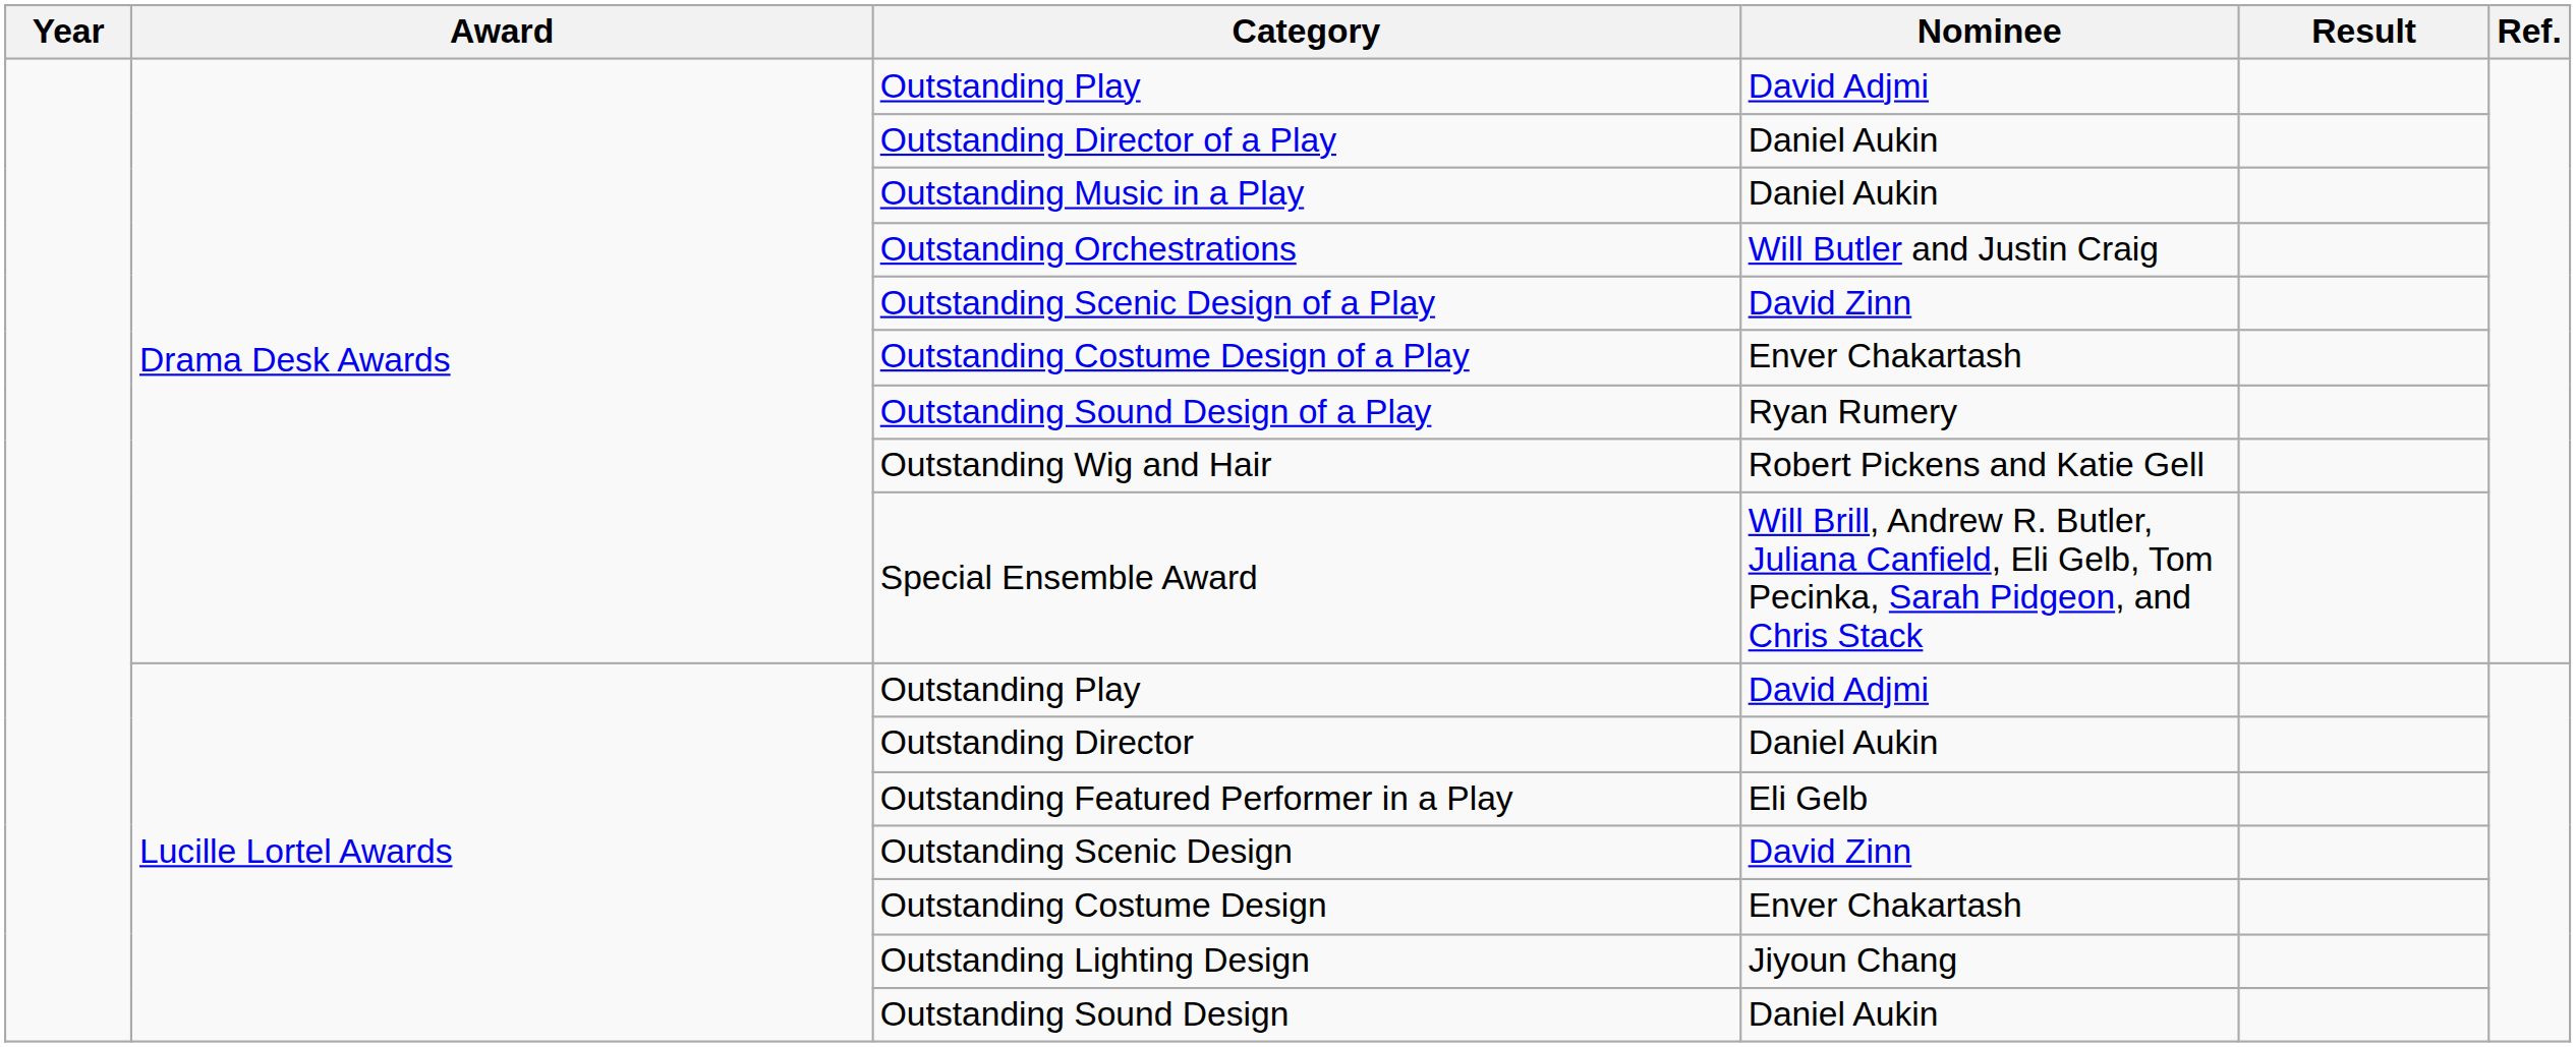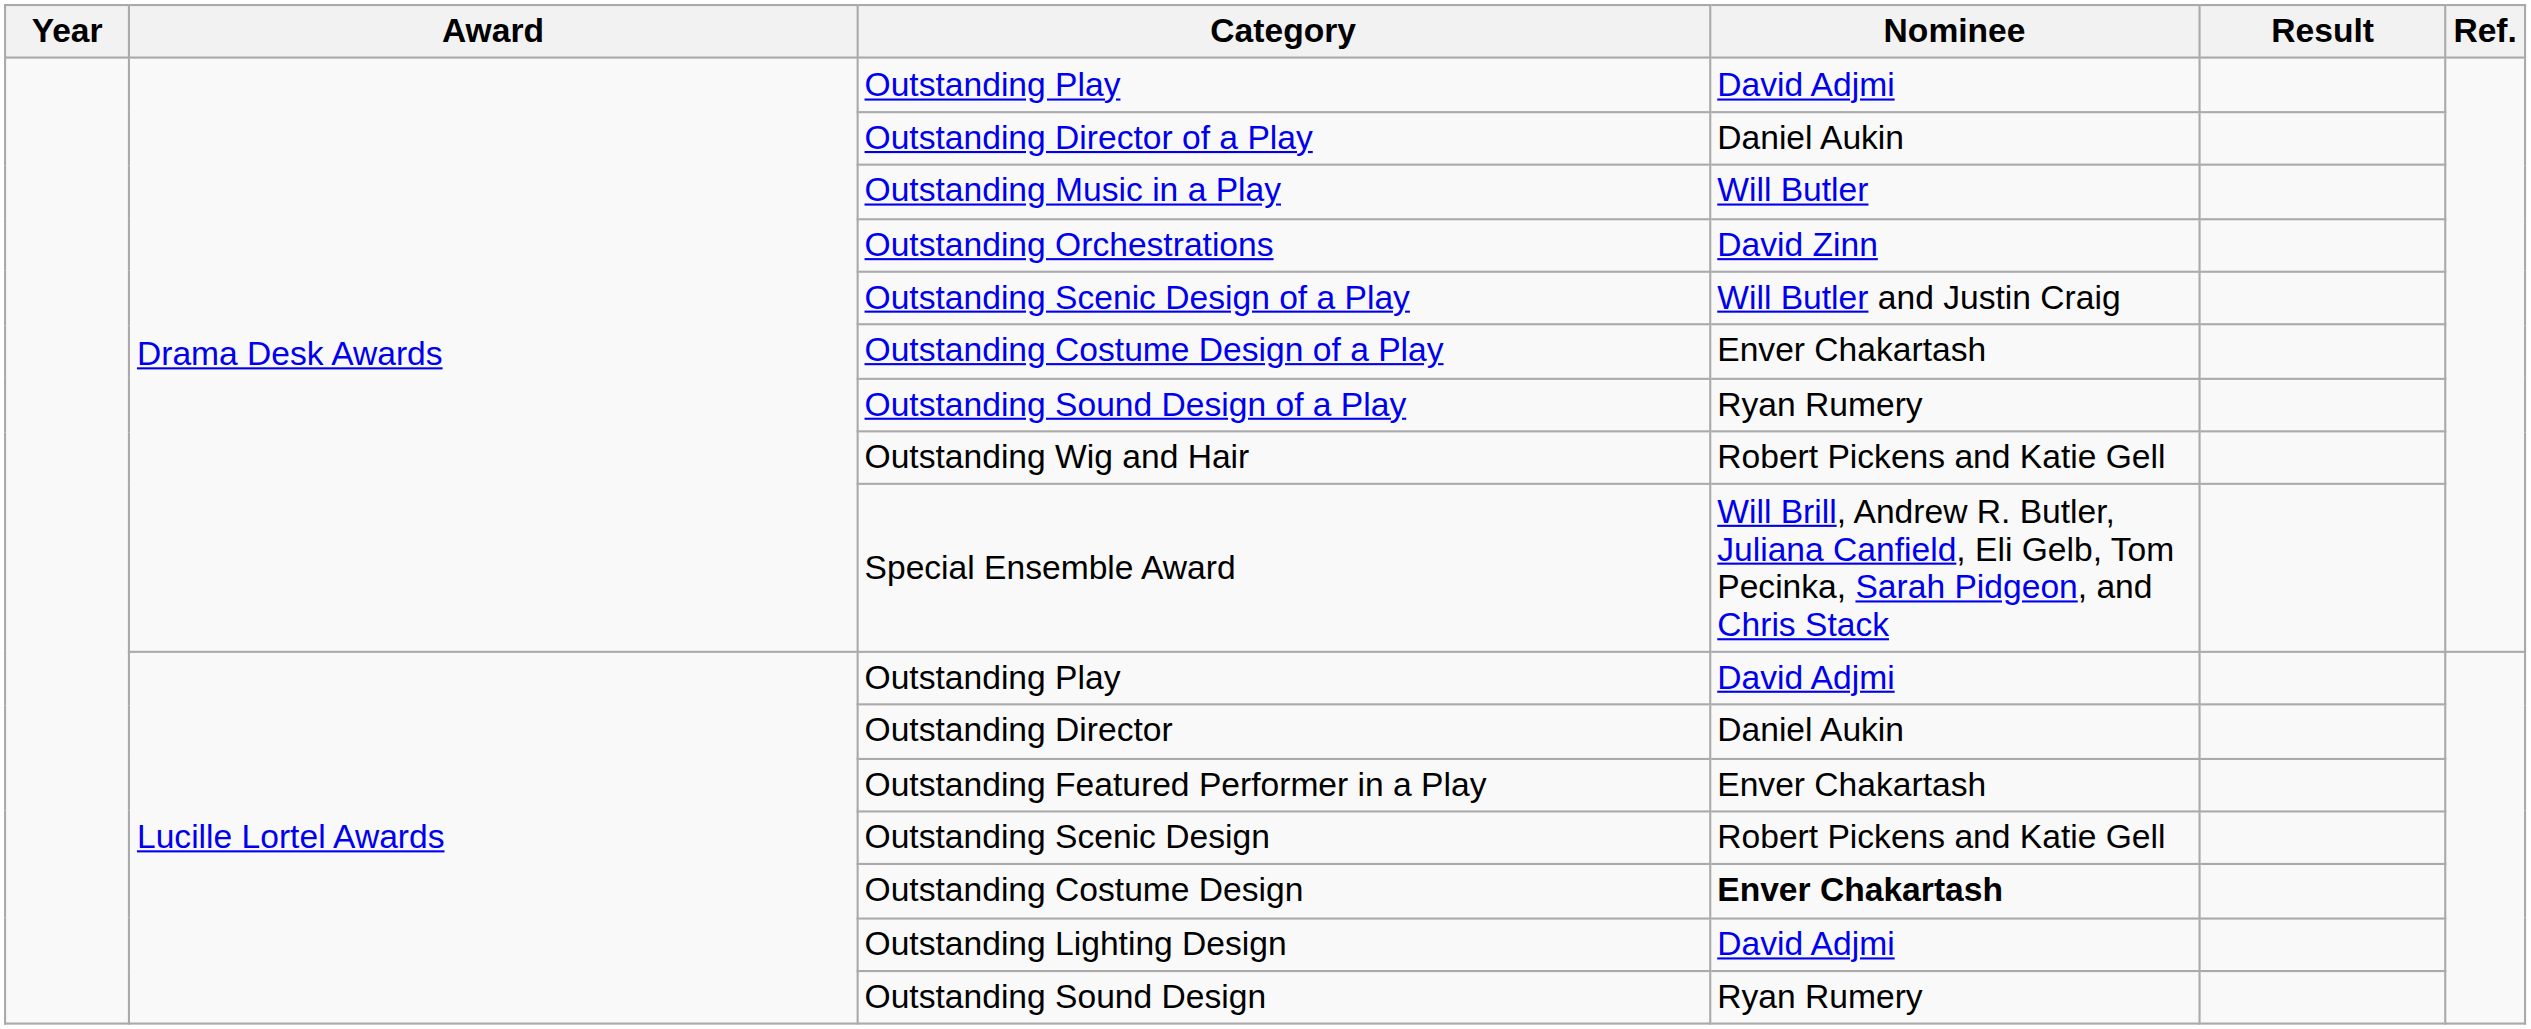Outstanding Music in a Play | Nominee: Daniel Aukin -> Will Butler
Outstanding Orchestrations | Nominee: Will Butler and Justin Craig -> David Zinn
Outstanding Scenic Design of a Play | Nominee: David Zinn -> Will Butler and Justin Craig
Outstanding Featured Performer in a Play | Nominee: Eli Gelb -> Enver Chakartash
Outstanding Scenic Design | Nominee: David Zinn -> Robert Pickens and Katie Gell
Outstanding Costume Design | Nominee: normal -> bold
Outstanding Lighting Design | Nominee: Jiyoun Chang -> David Adjmi
Outstanding Sound Design | Nominee: Daniel Aukin -> Ryan Rumery
